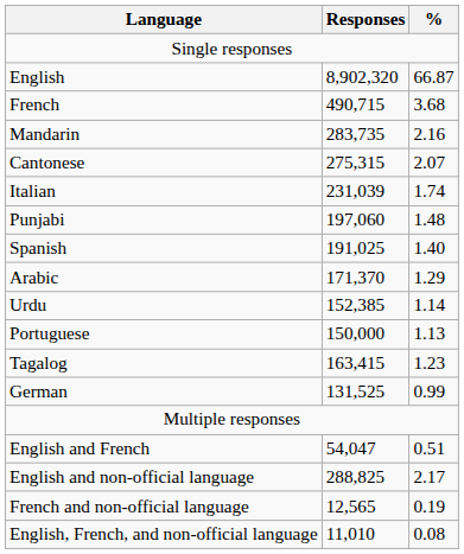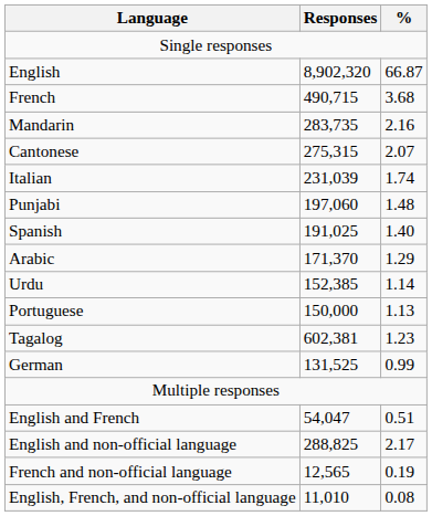Tagalog | Responses: 163,415 -> 602,381
